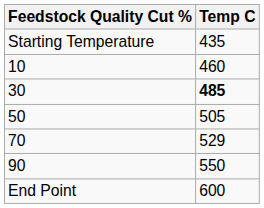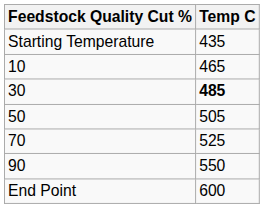10 | Temp C: 460 -> 465
70 | Temp C: 529 -> 525
